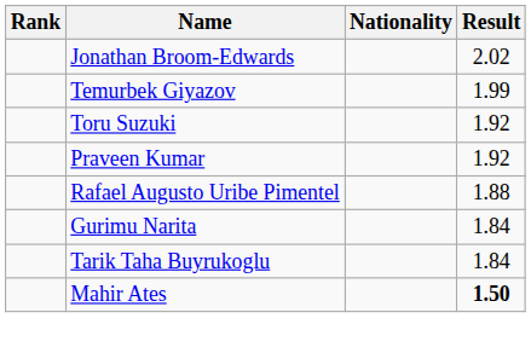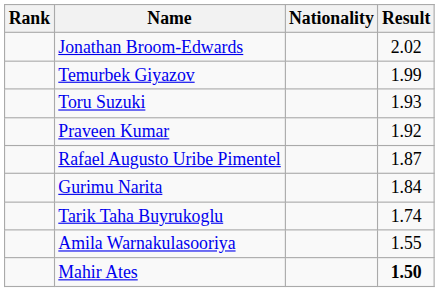Toru Suzuki | Result: 1.92 -> 1.93
Rafael Augusto Uribe Pimentel | Result: 1.88 -> 1.87
Tarik Taha Buyrukoglu | Result: 1.84 -> 1.74
+ row: Amila Warnakulasooriya | 1.55
